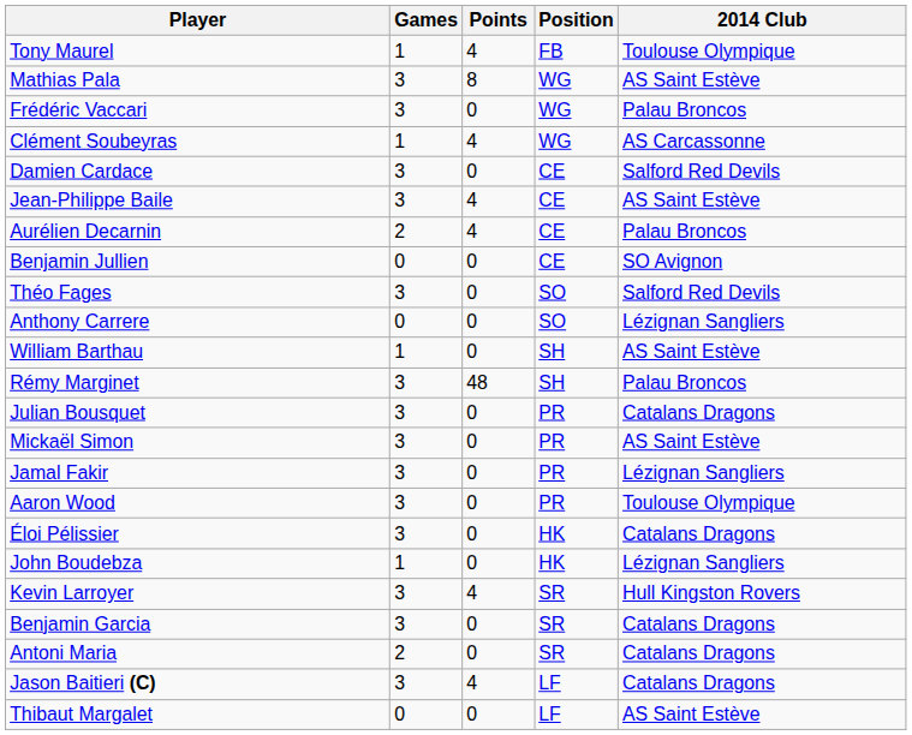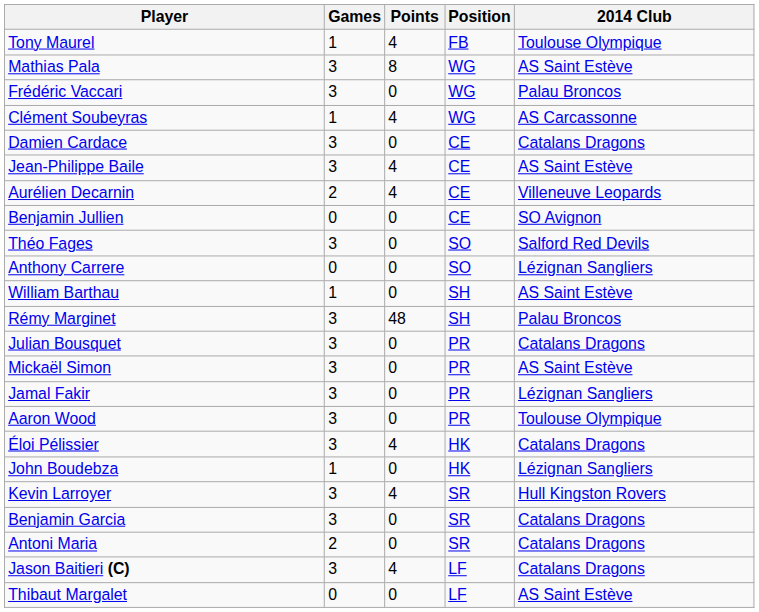Damien Cardace | 2014 Club: Salford Red Devils -> Catalans Dragons
Aurélien Decarnin | 2014 Club: Palau Broncos -> Villeneuve Leopards
Éloi Pélissier | Points: 0 -> 4
